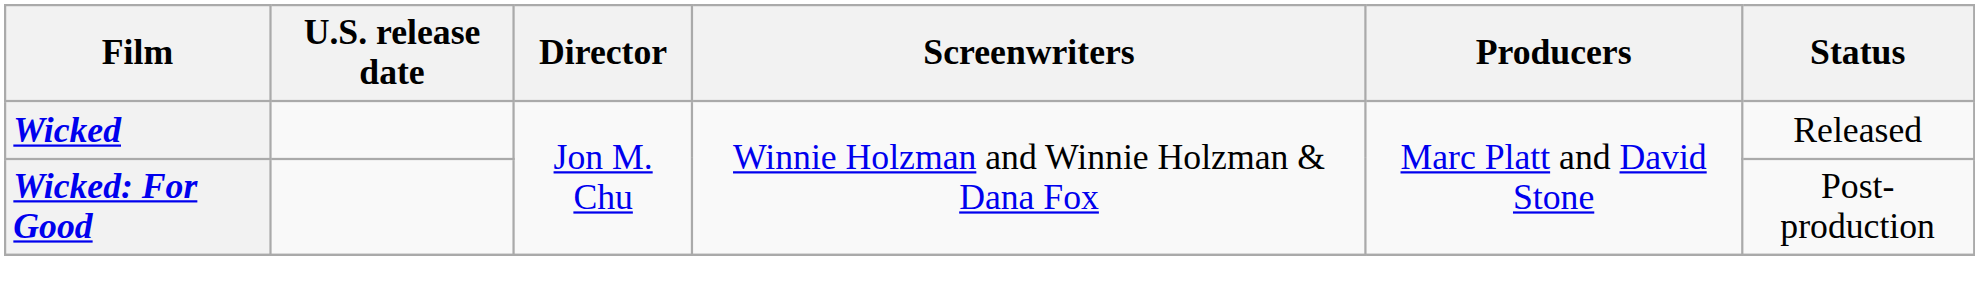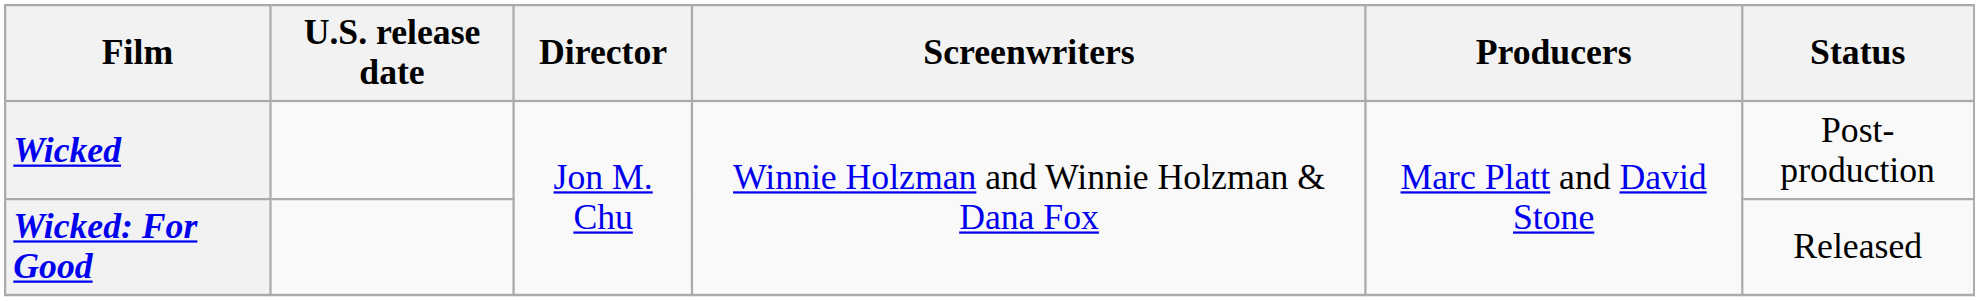Wicked | Status: Released -> Post-production
Wicked: For Good | Status: Post-production -> Released
